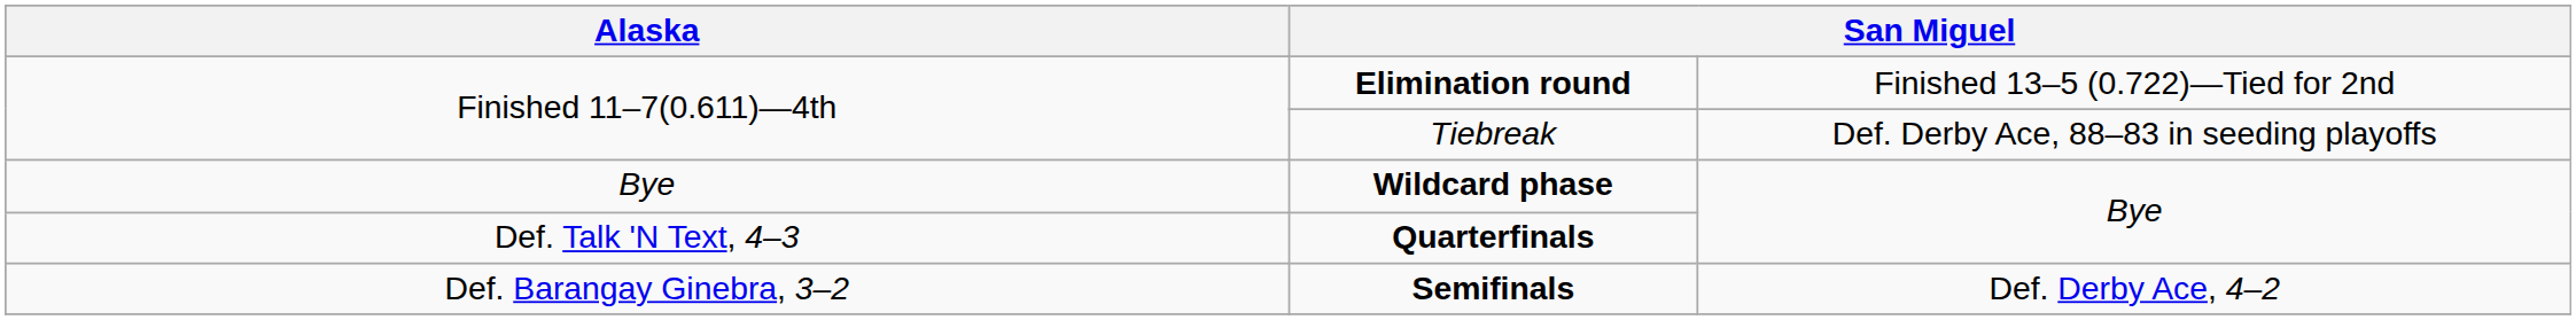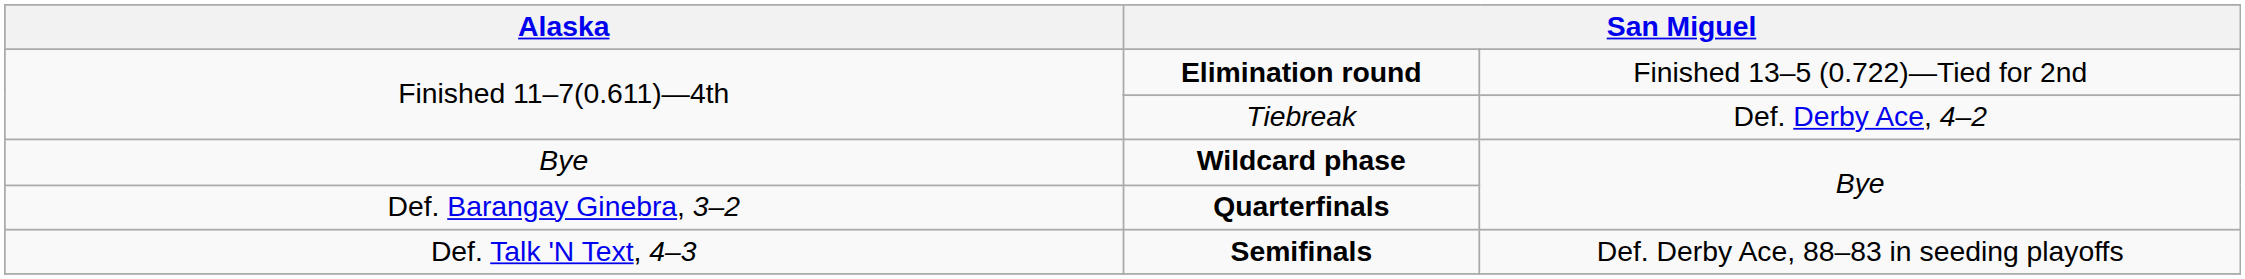Tiebreak | column 4: Def. Derby Ace, 88–83 in seeding playoffs -> Def. Derby Ace, 4–2
Quarterfinals | column 1: Def. Talk 'N Text, 4–3 -> Def. Barangay Ginebra, 3–2
Semifinals | column 1: Def. Barangay Ginebra, 3–2 -> Def. Talk 'N Text, 4–3
Semifinals | column 4: Def. Derby Ace, 4–2 -> Def. Derby Ace, 88–83 in seeding playoffs
